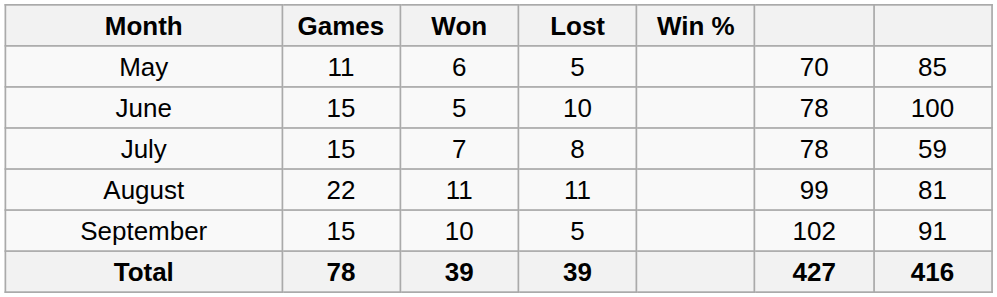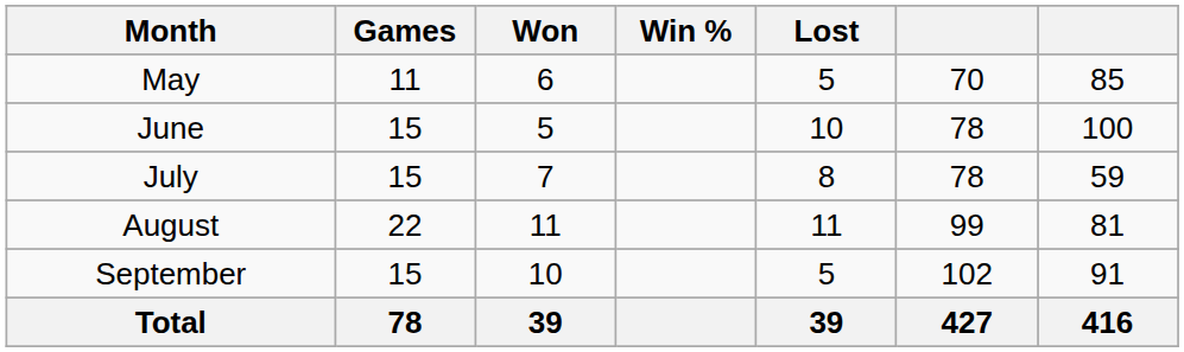columns swapped: Lost <-> Win %
